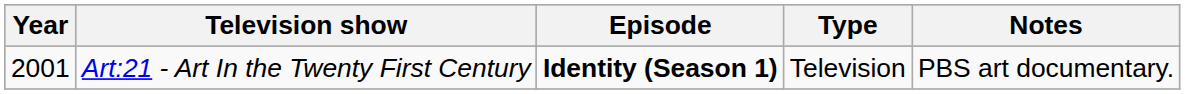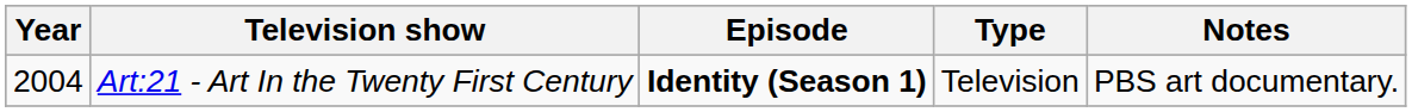Art:21 - Art In the Twenty First Century | Year: 2001 -> 2004
